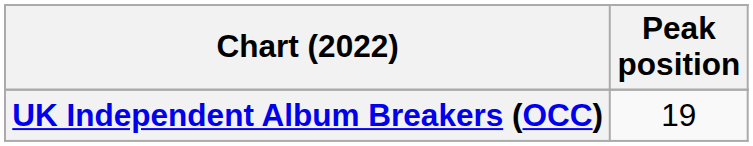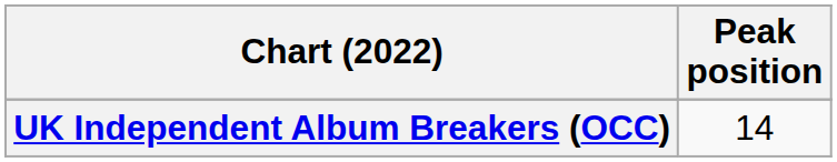UK Independent Album Breakers (OCC) | Peak position: 19 -> 14
